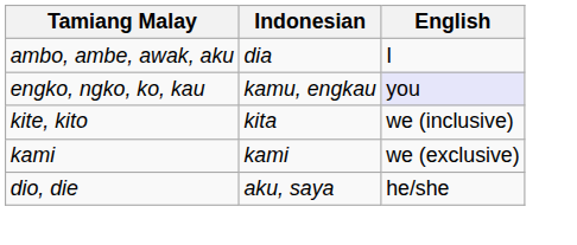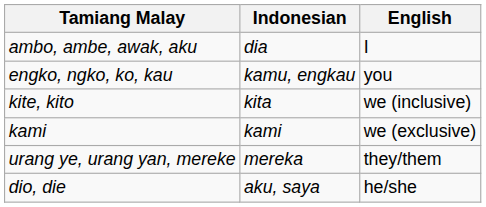engko, ngko, ko, kau | English: lavender background -> no background
+ row: urang ye, urang yan, mereke | mereka | they/them
